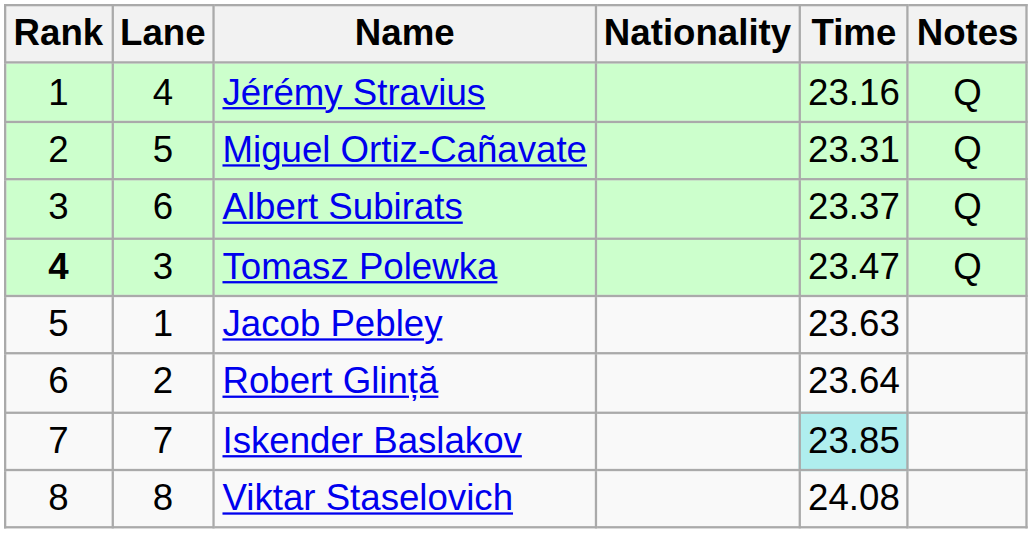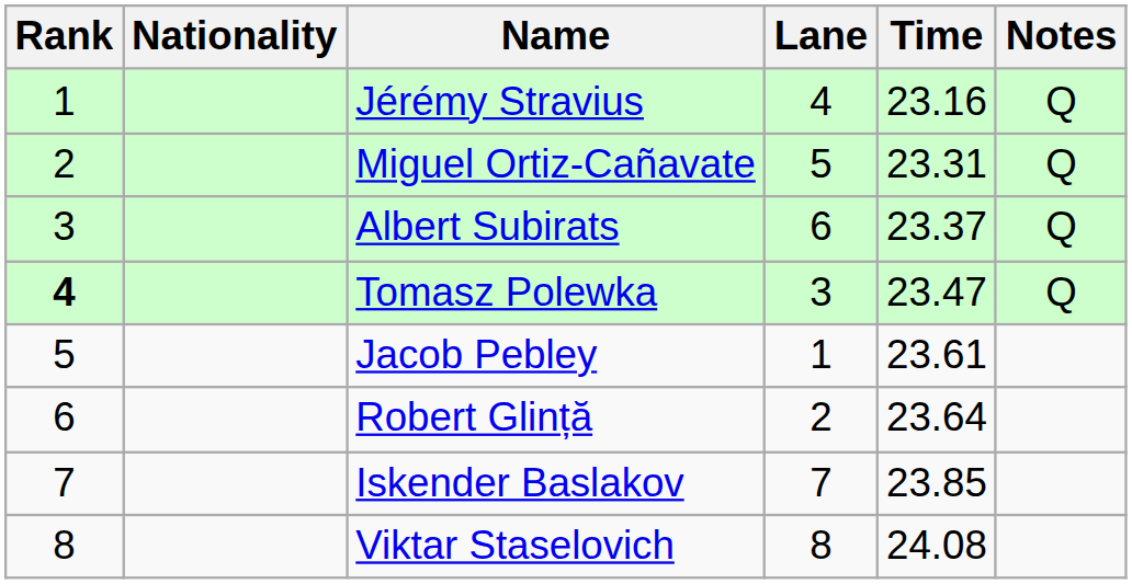columns swapped: Lane <-> Nationality
Jacob Pebley | Time: 23.63 -> 23.61
Iskender Baslakov | Time: paleturquoise background -> no background
